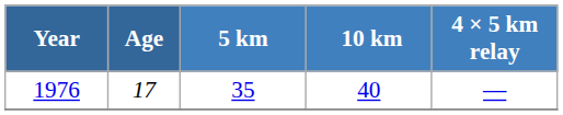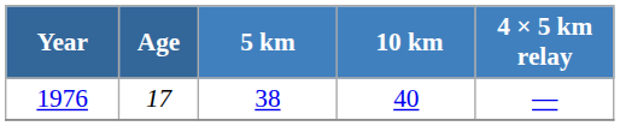1976 | 5 km: 35 -> 38
